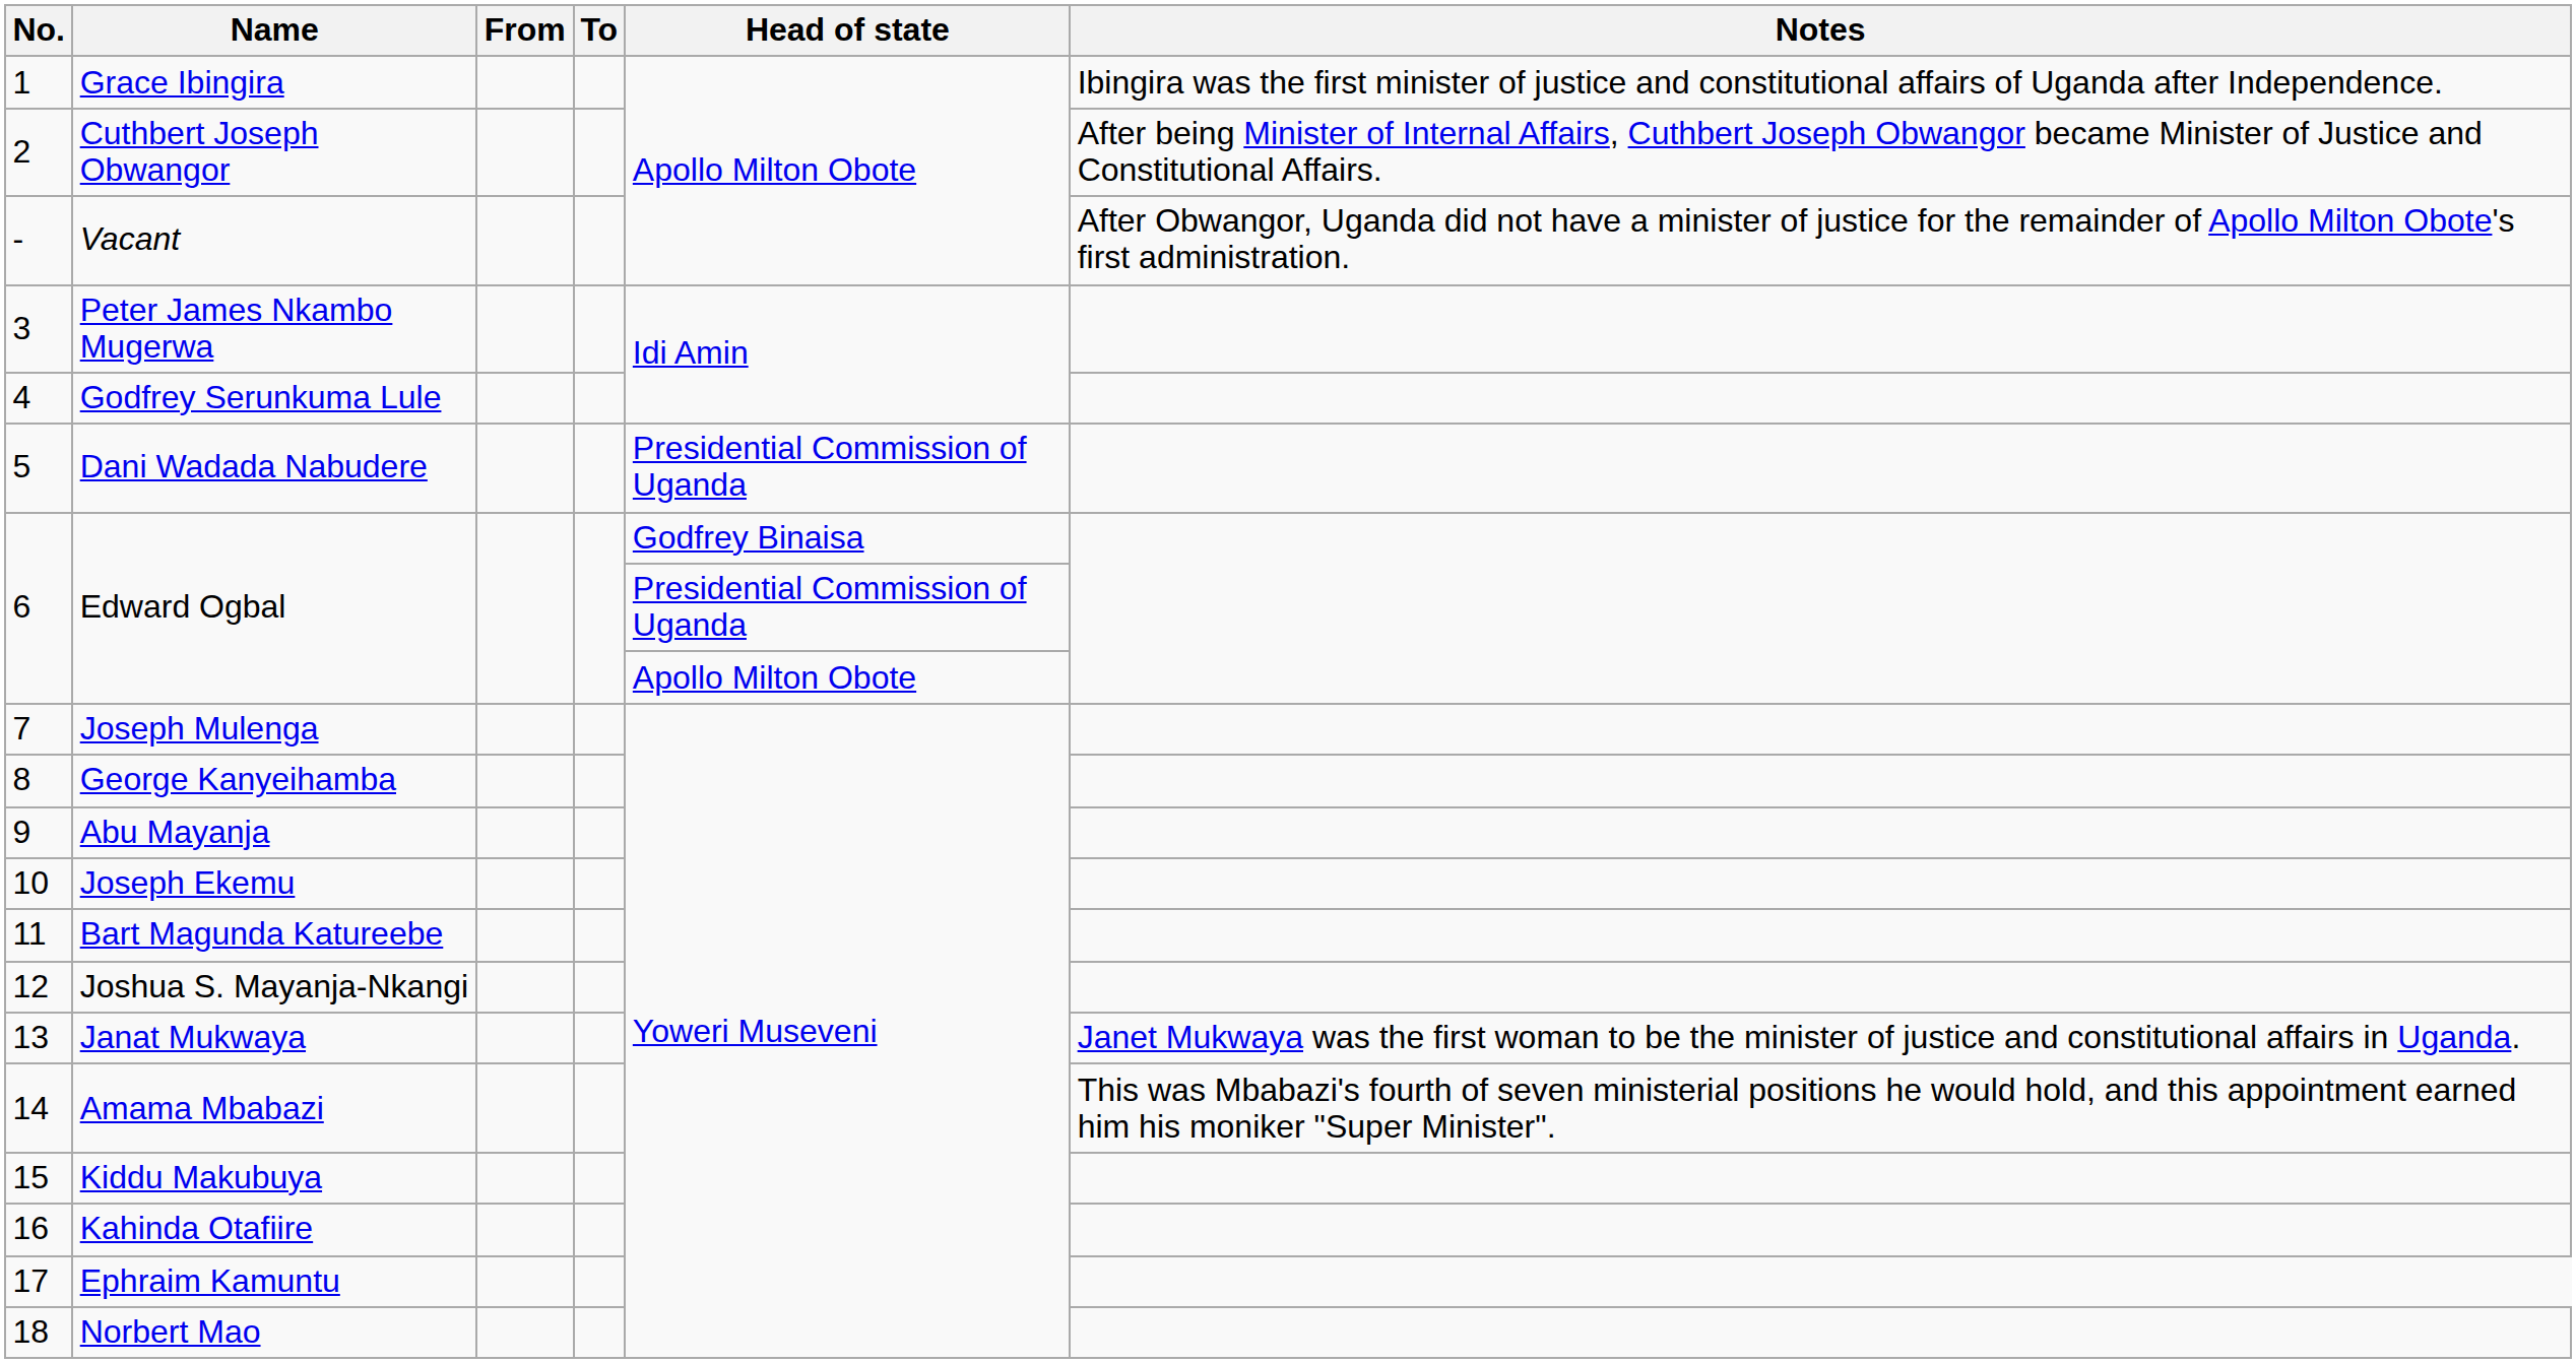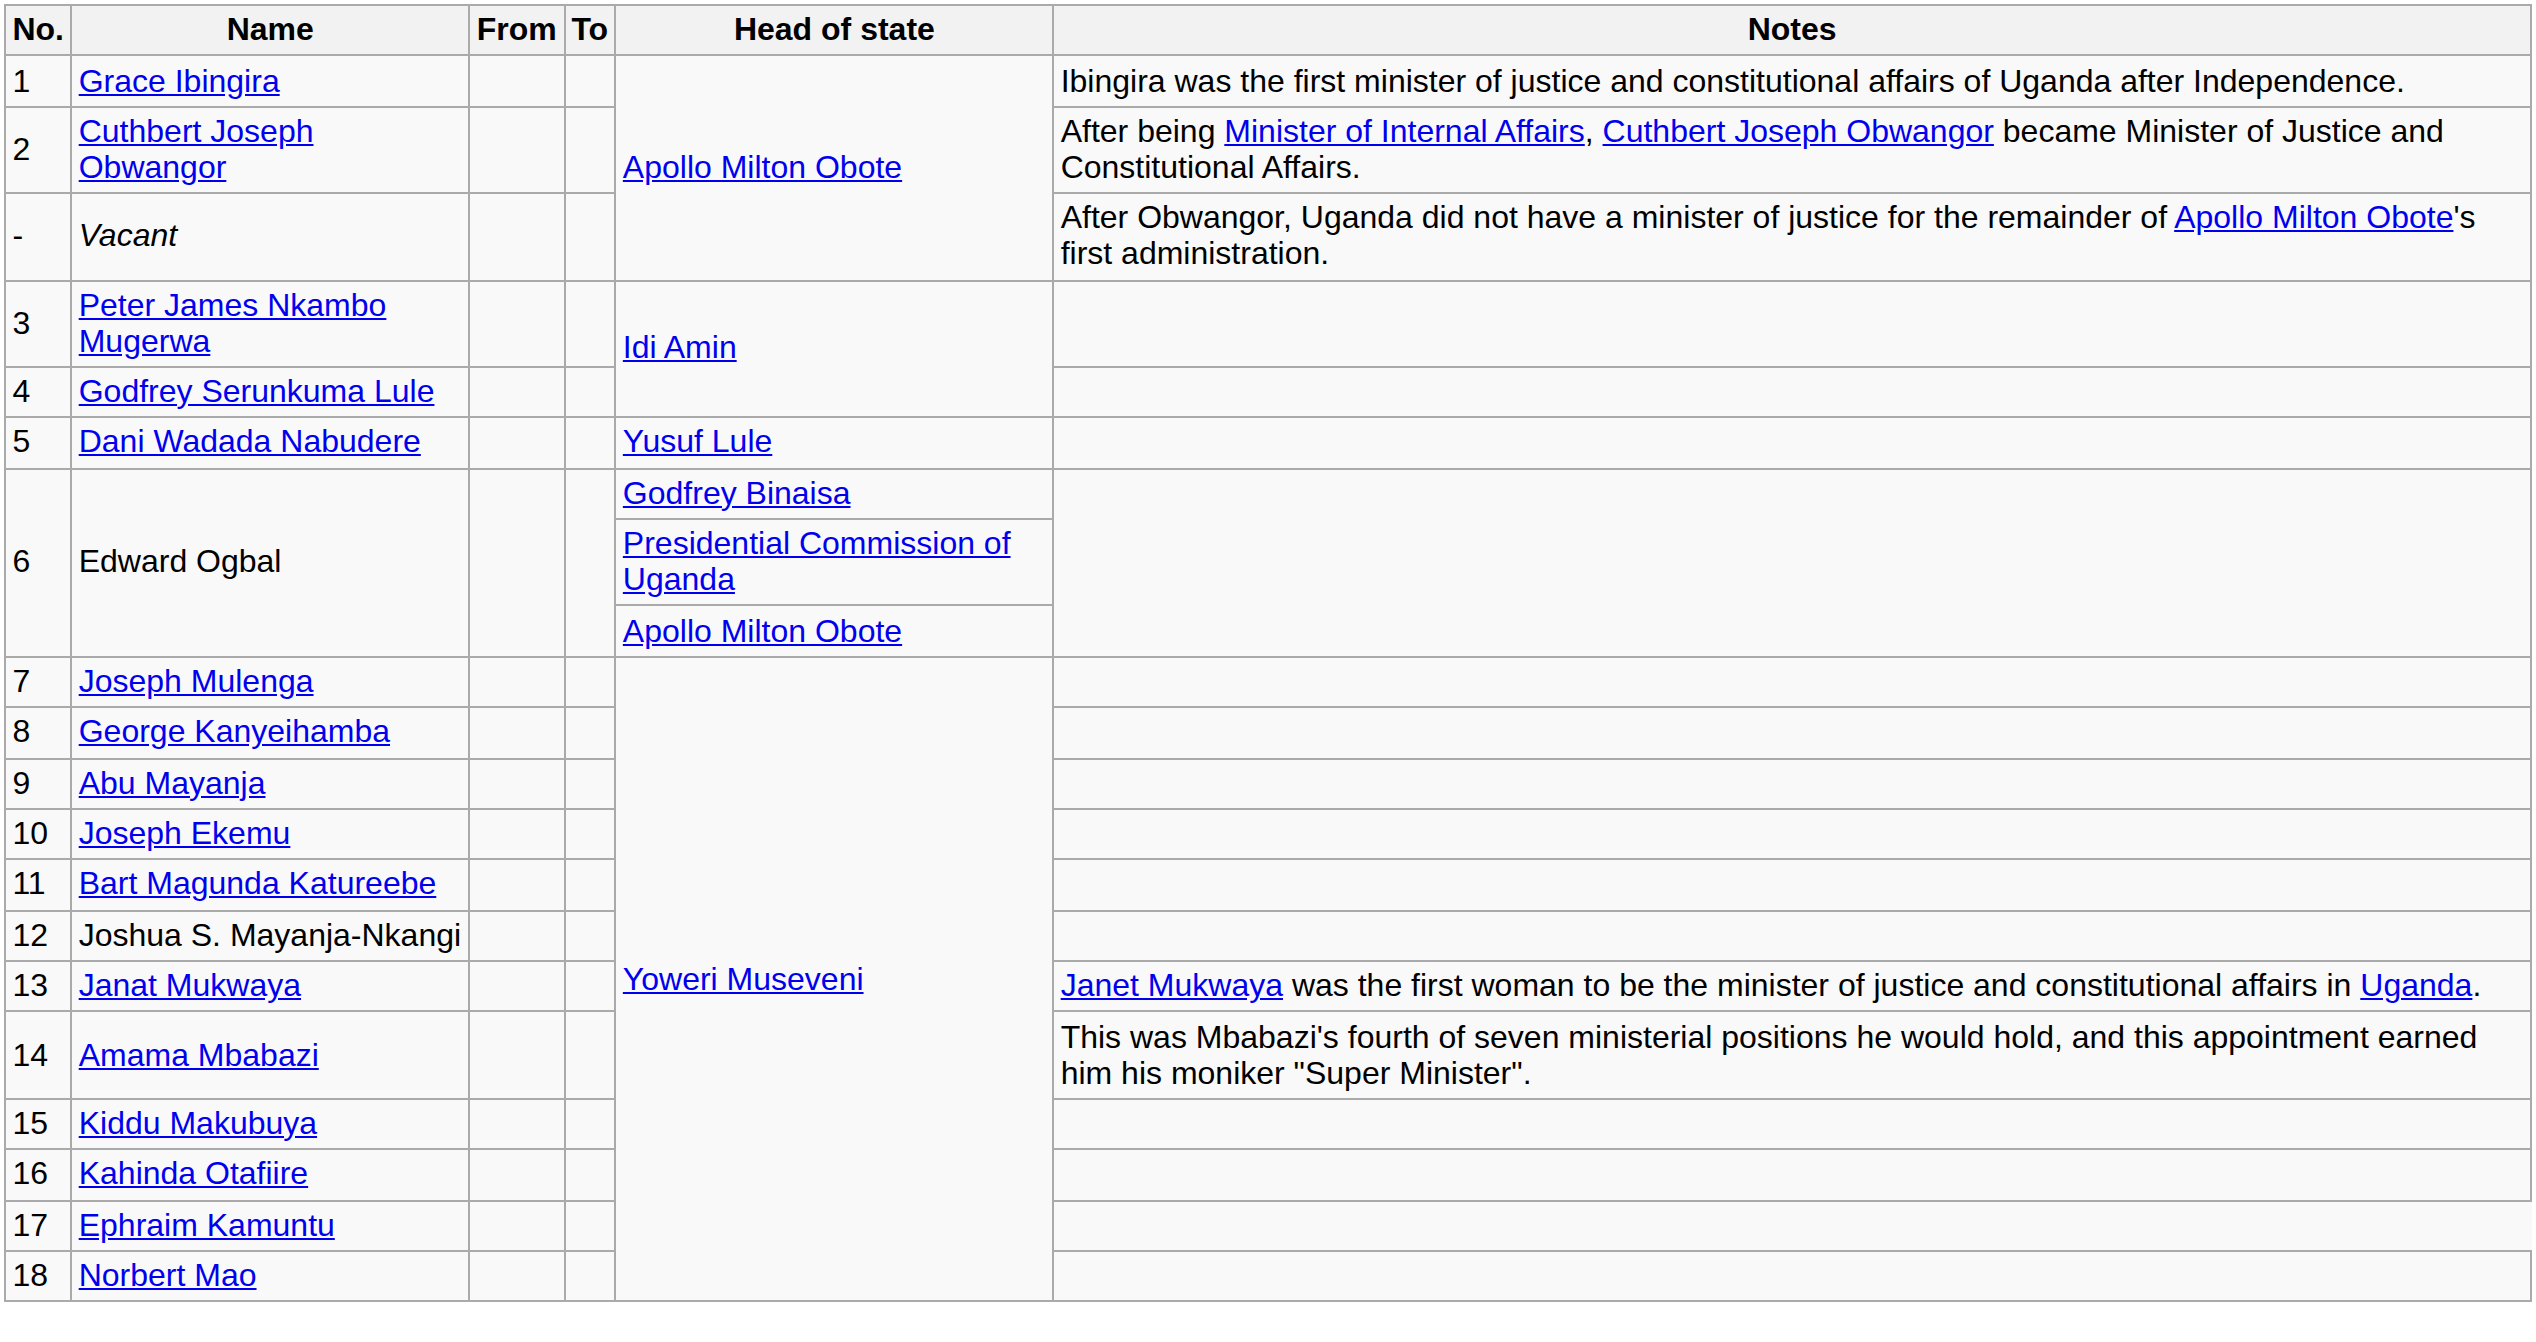Dani Wadada Nabudere | Head of state: Presidential Commission of Uganda -> Yusuf Lule
